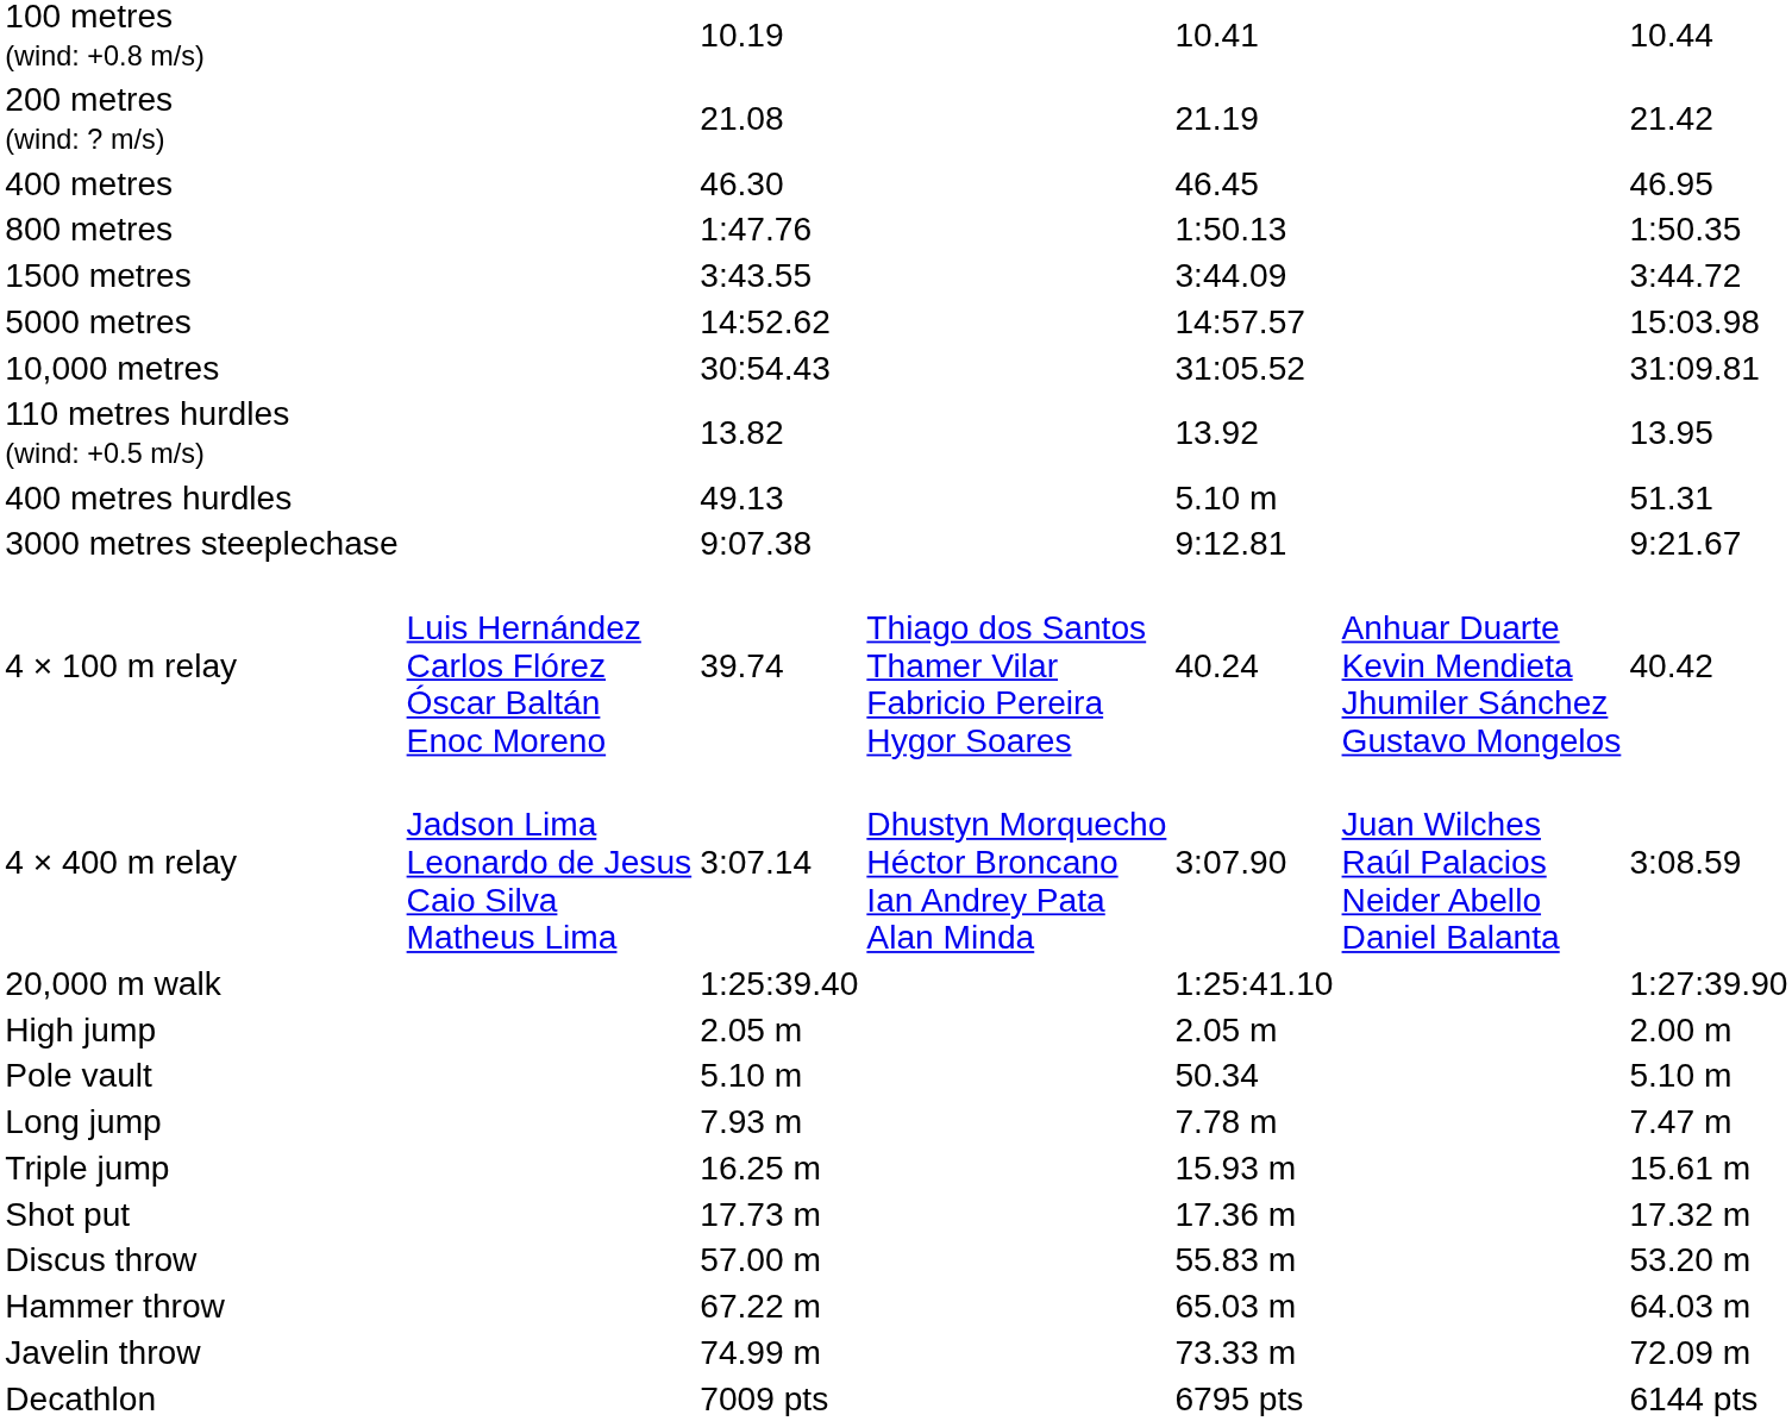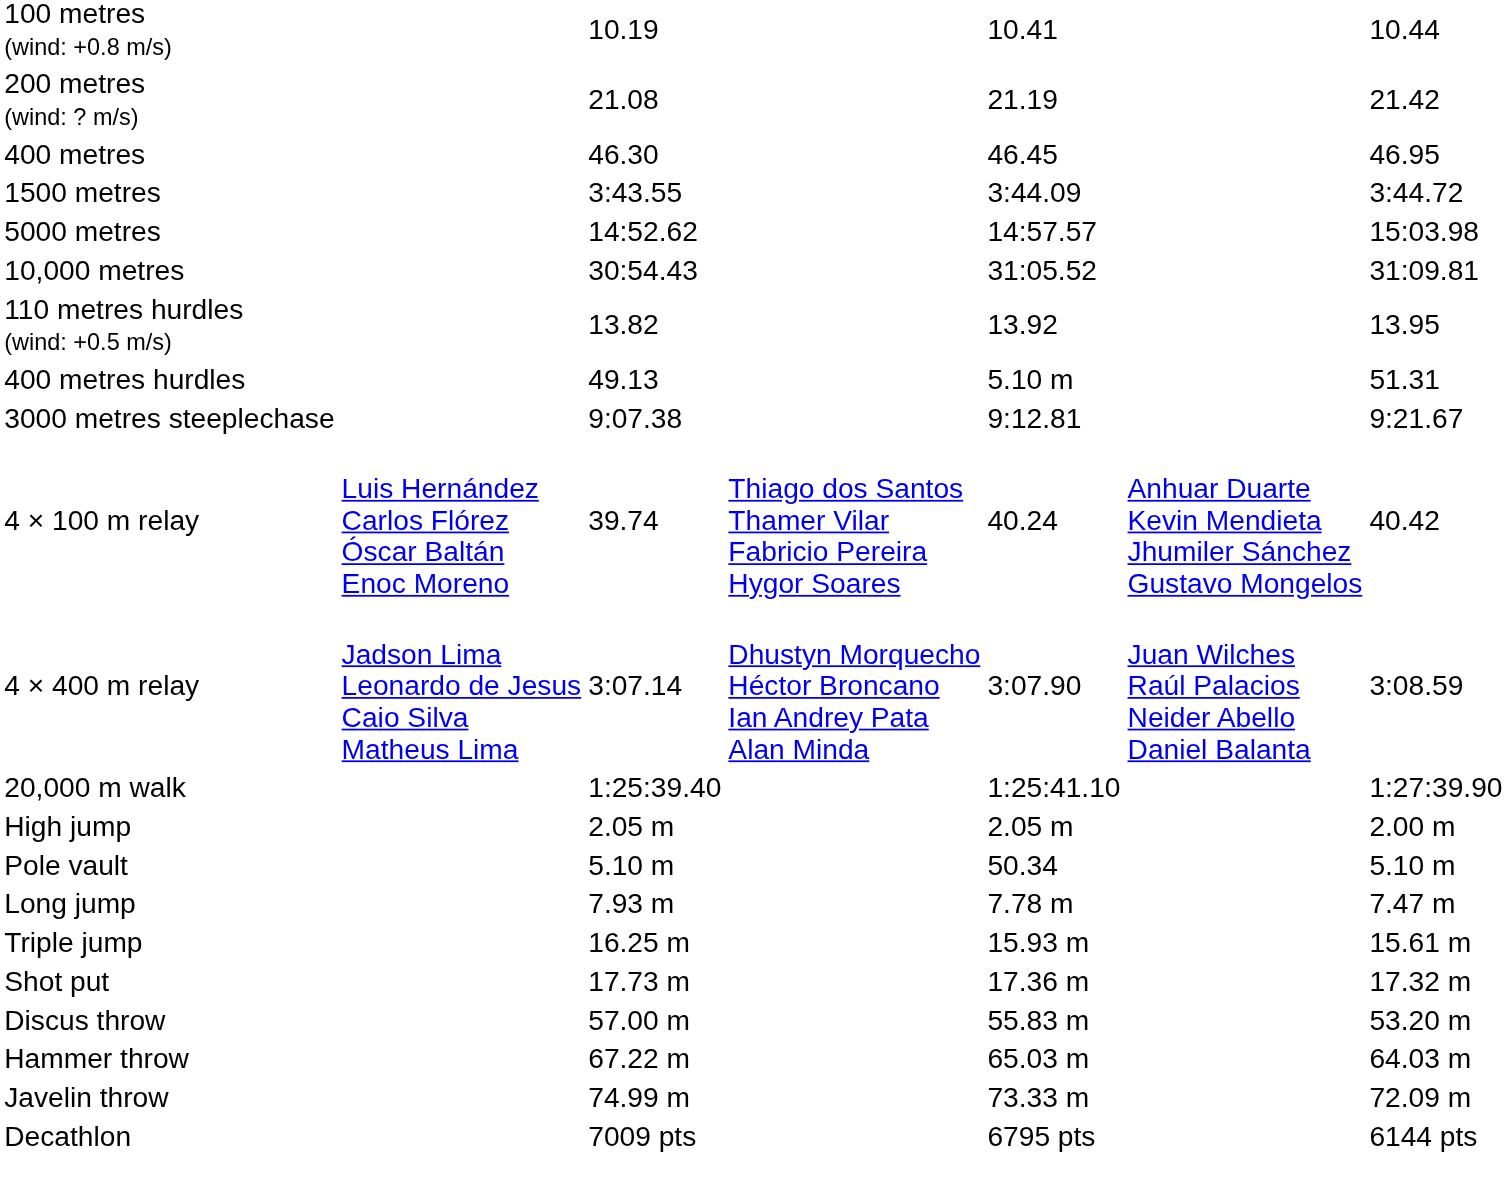- row: 800 metres | 1:47.76 | 1:50.13 | 1:50.35
